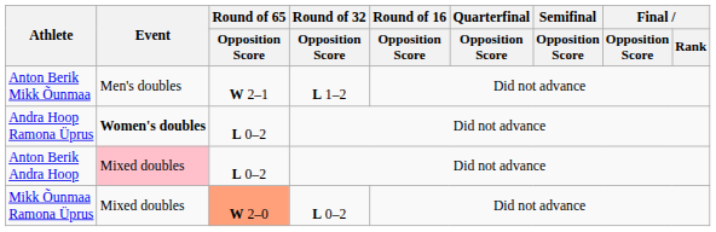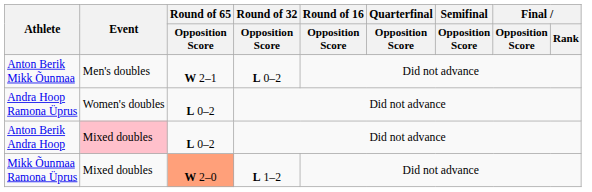Anton Berik Mikk Õunmaa | Round of 32 / Opposition Score: L 1–2 -> L 0–2
Andra Hoop Ramona Üprus | Event: bold -> normal
Mikk Õunmaa Ramona Üprus | Round of 32 / Opposition Score: L 0–2 -> L 1–2
